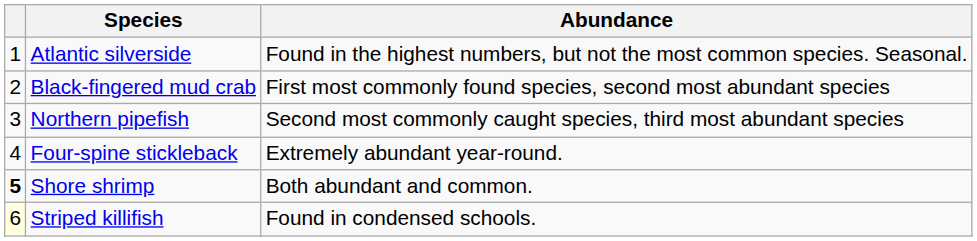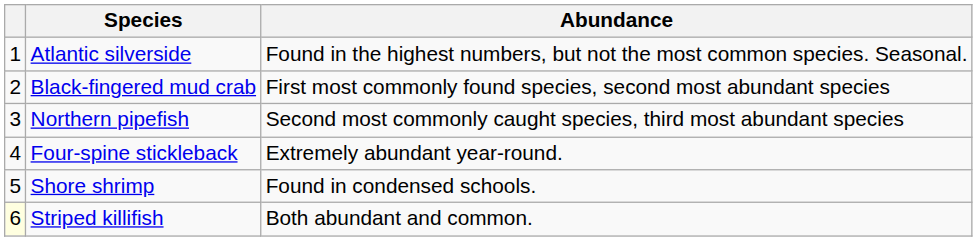Shore shrimp | column 1: bold -> normal
Shore shrimp | Abundance: Both abundant and common. -> Found in condensed schools.
Striped killifish | Abundance: Found in condensed schools. -> Both abundant and common.
